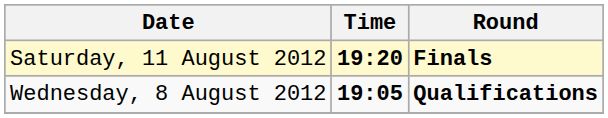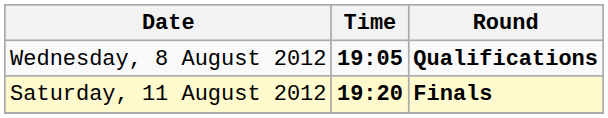rows swapped: Wednesday, 8 August 2012 <-> Saturday, 11 August 2012
